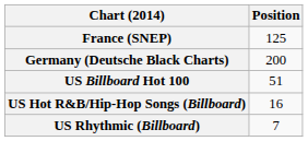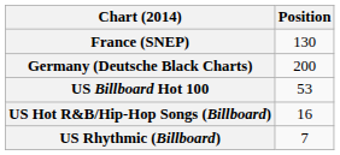France (SNEP) | Position: 125 -> 130
US Billboard Hot 100 | Position: 51 -> 53
